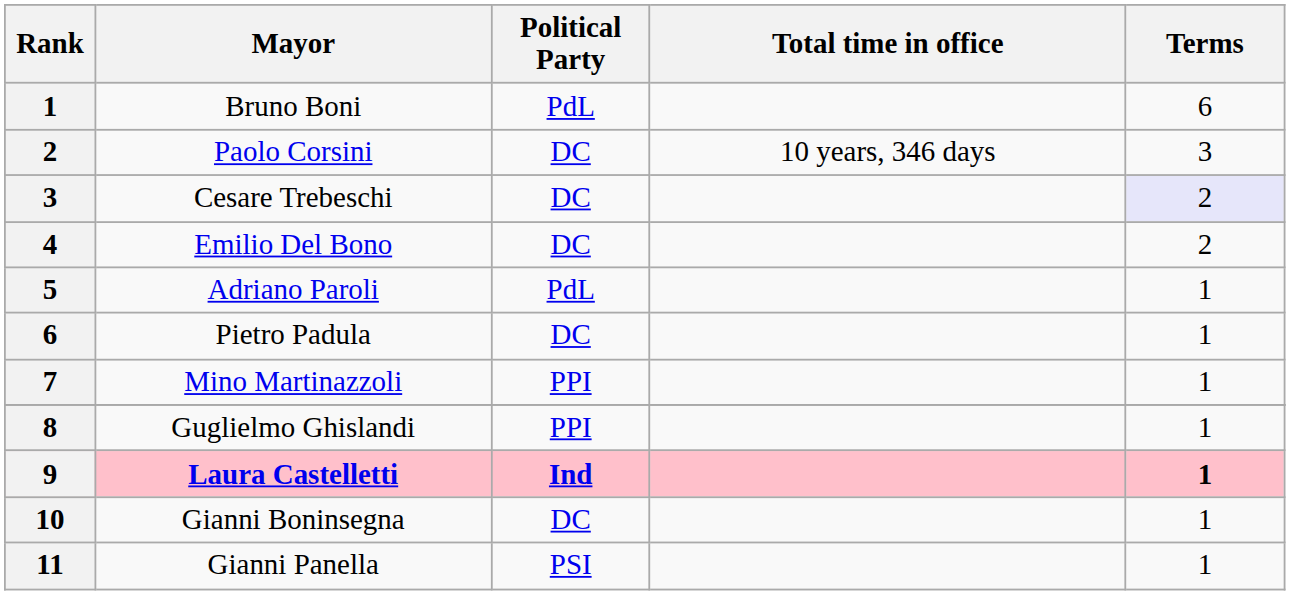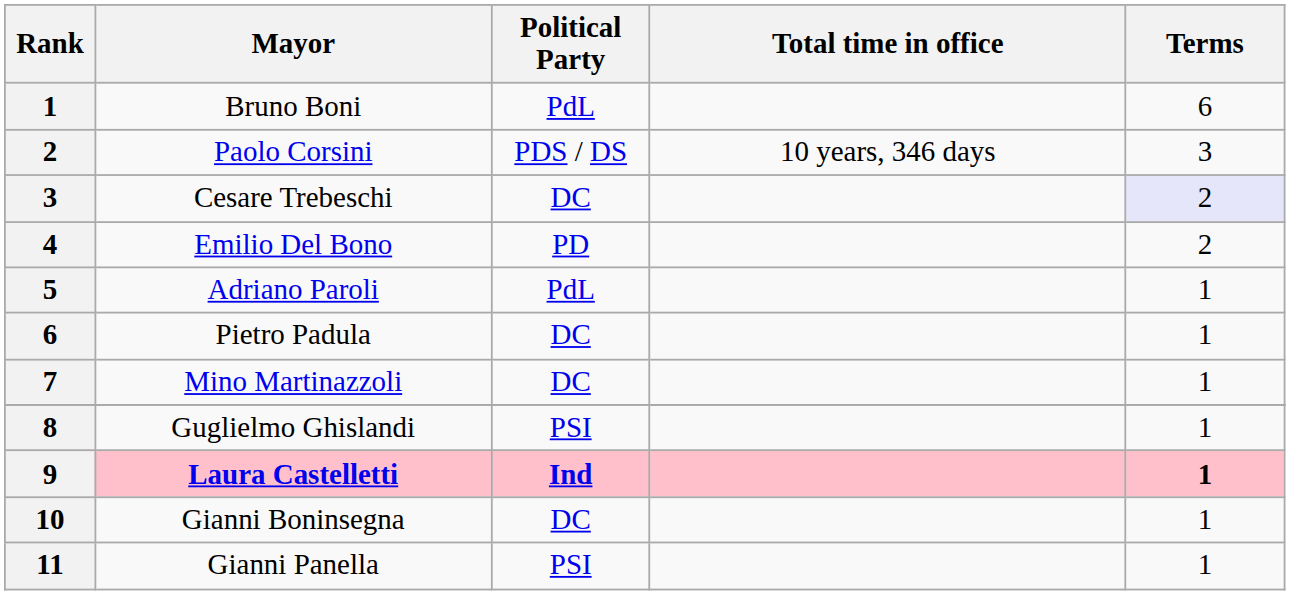Paolo Corsini | Political Party: DC -> PDS / DS
Emilio Del Bono | Political Party: DC -> PD
Mino Martinazzoli | Political Party: PPI -> DC
Guglielmo Ghislandi | Political Party: PPI -> PSI
